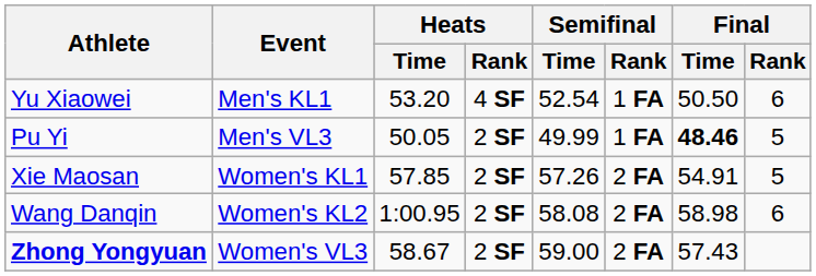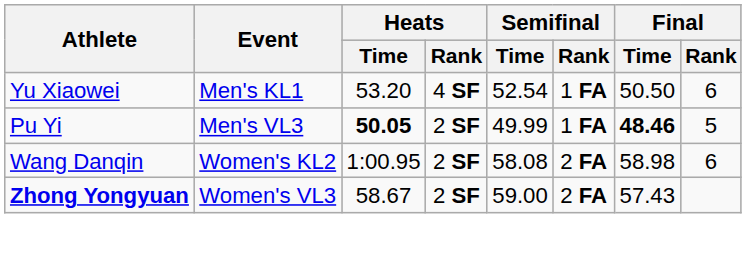Pu Yi | Heats / Time: normal -> bold
- row: Xie Maosan | Women's KL1 | 57.85 | 2 SF | 57.26 | 2 FA | 54.91 | 5
